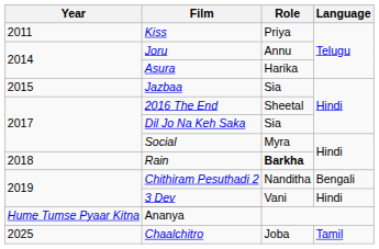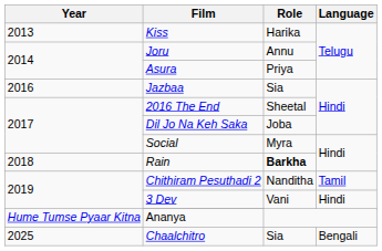Kiss | Year: 2011 -> 2013
Kiss | Role: Priya -> Harika
Asura | Role: Harika -> Priya
Jazbaa | Year: 2015 -> 2016
Dil Jo Na Keh Saka | Role: Sia -> Joba
Chithiram Pesuthadi 2 | Language: Bengali -> Tamil
Chaalchitro | Role: Joba -> Sia
Chaalchitro | Language: Tamil -> Bengali
